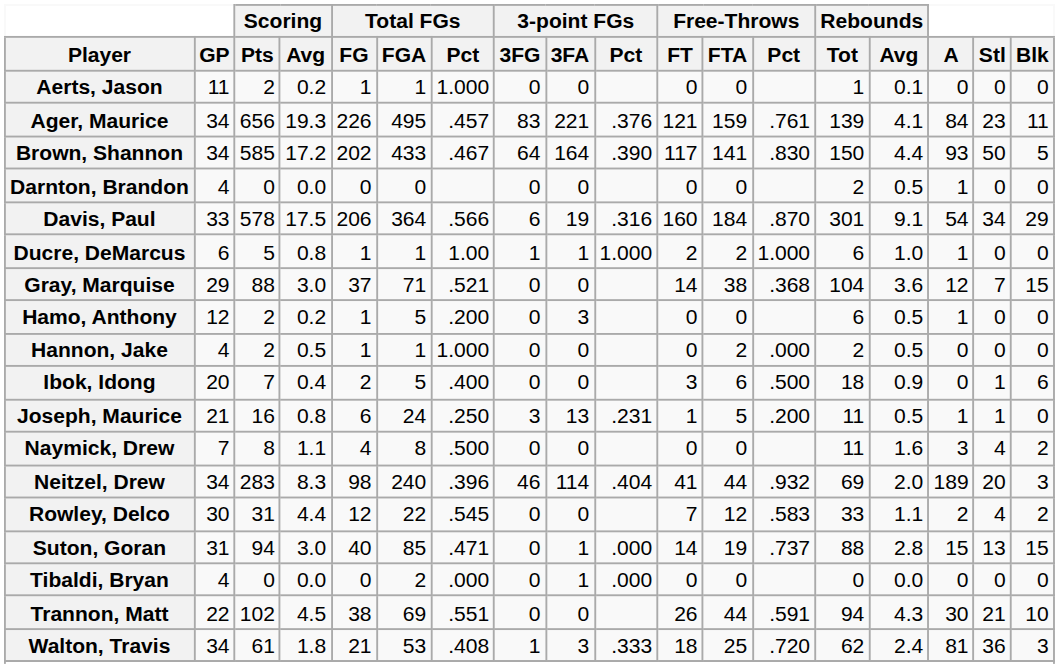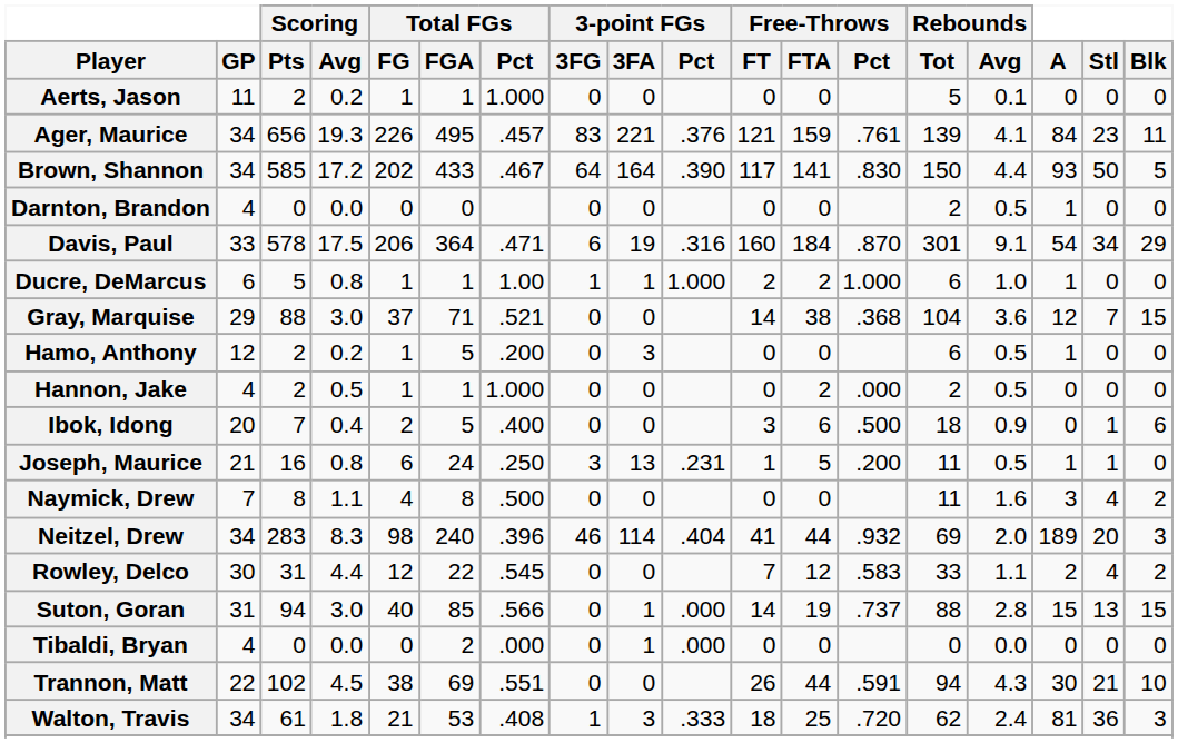Aerts, Jason | Rebounds / Tot: 1 -> 5
Davis, Paul | Total FGs / Pct: .566 -> .471
Suton, Goran | Total FGs / Pct: .471 -> .566
